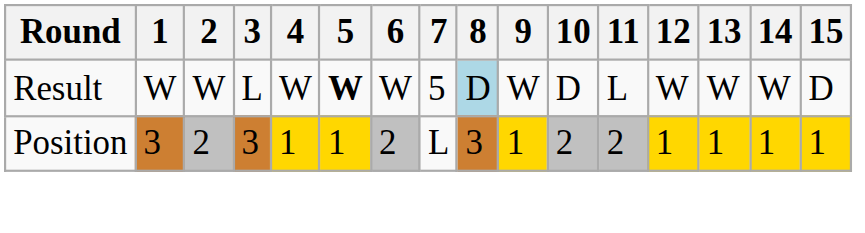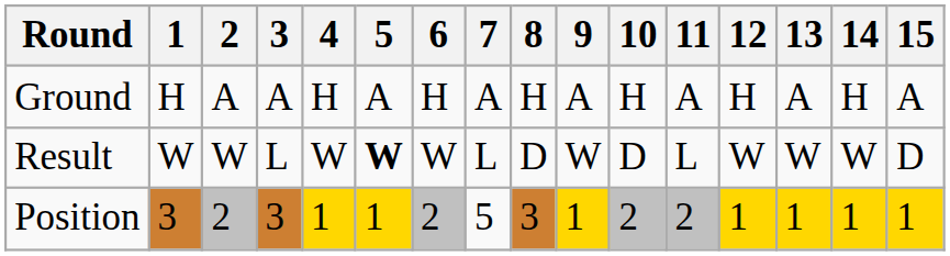+ row: Ground | H | A | A | H | A | H | A | H | A | H | A | H | A | H | A
Result | 7: 5 -> L
Result | 8: lightblue background -> no background
Position | 7: L -> 5
